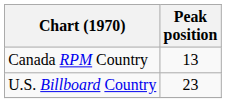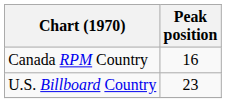Canada RPM Country | Peak position: 13 -> 16
